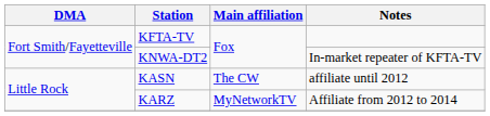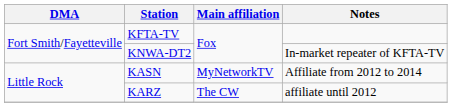KASN | Main affiliation: The CW -> MyNetworkTV
KASN | Notes: affiliate until 2012 -> Affiliate from 2012 to 2014
KARZ | Main affiliation: MyNetworkTV -> The CW
KARZ | Notes: Affiliate from 2012 to 2014 -> affiliate until 2012
